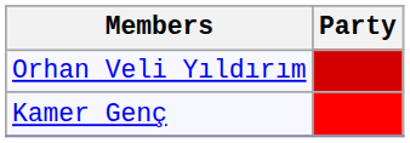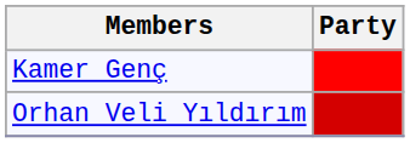rows swapped: Kamer Genç <-> Orhan Veli Yıldırım
